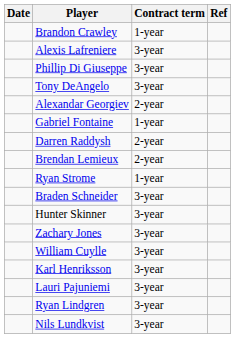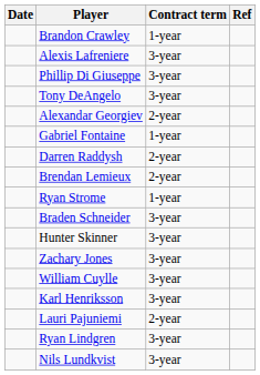Lauri Pajuniemi | Contract term: 3-year -> 2-year
